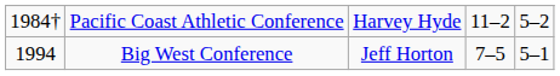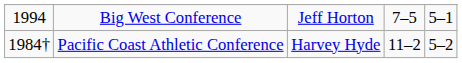rows swapped: Pacific Coast Athletic Conference <-> Big West Conference
